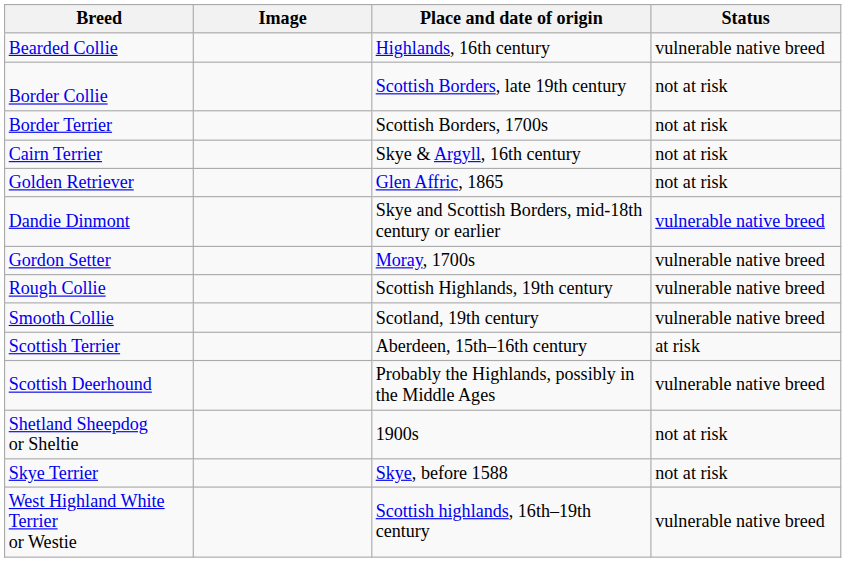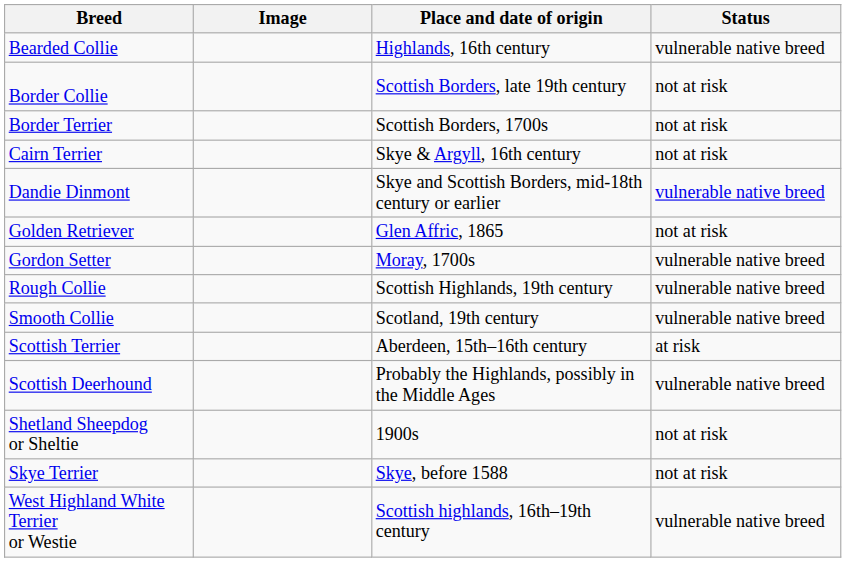rows swapped: Dandie Dinmont <-> Golden Retriever
